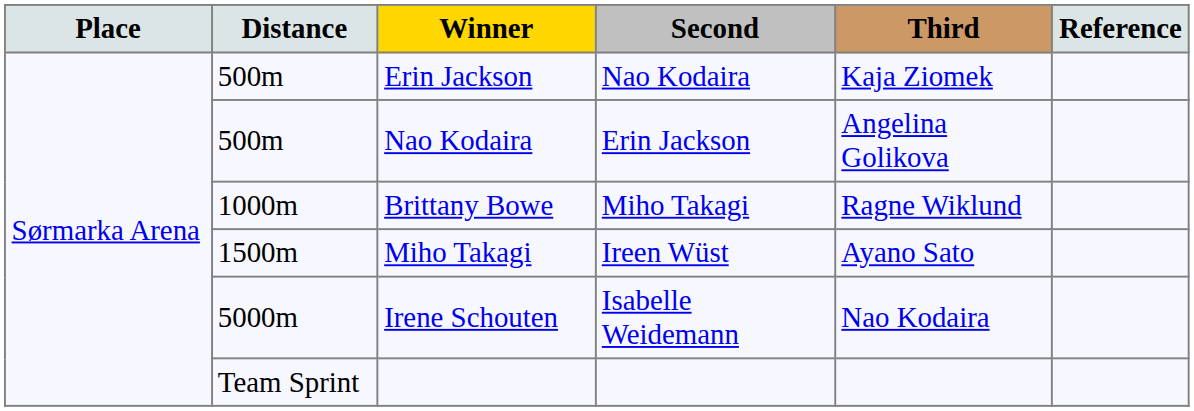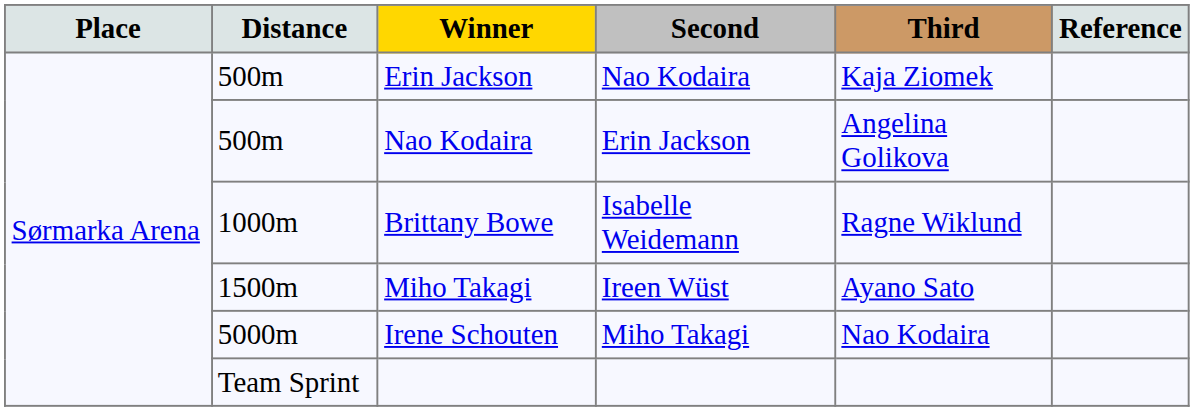Brittany Bowe | Second: Miho Takagi -> Isabelle Weidemann
Irene Schouten | Second: Isabelle Weidemann -> Miho Takagi
